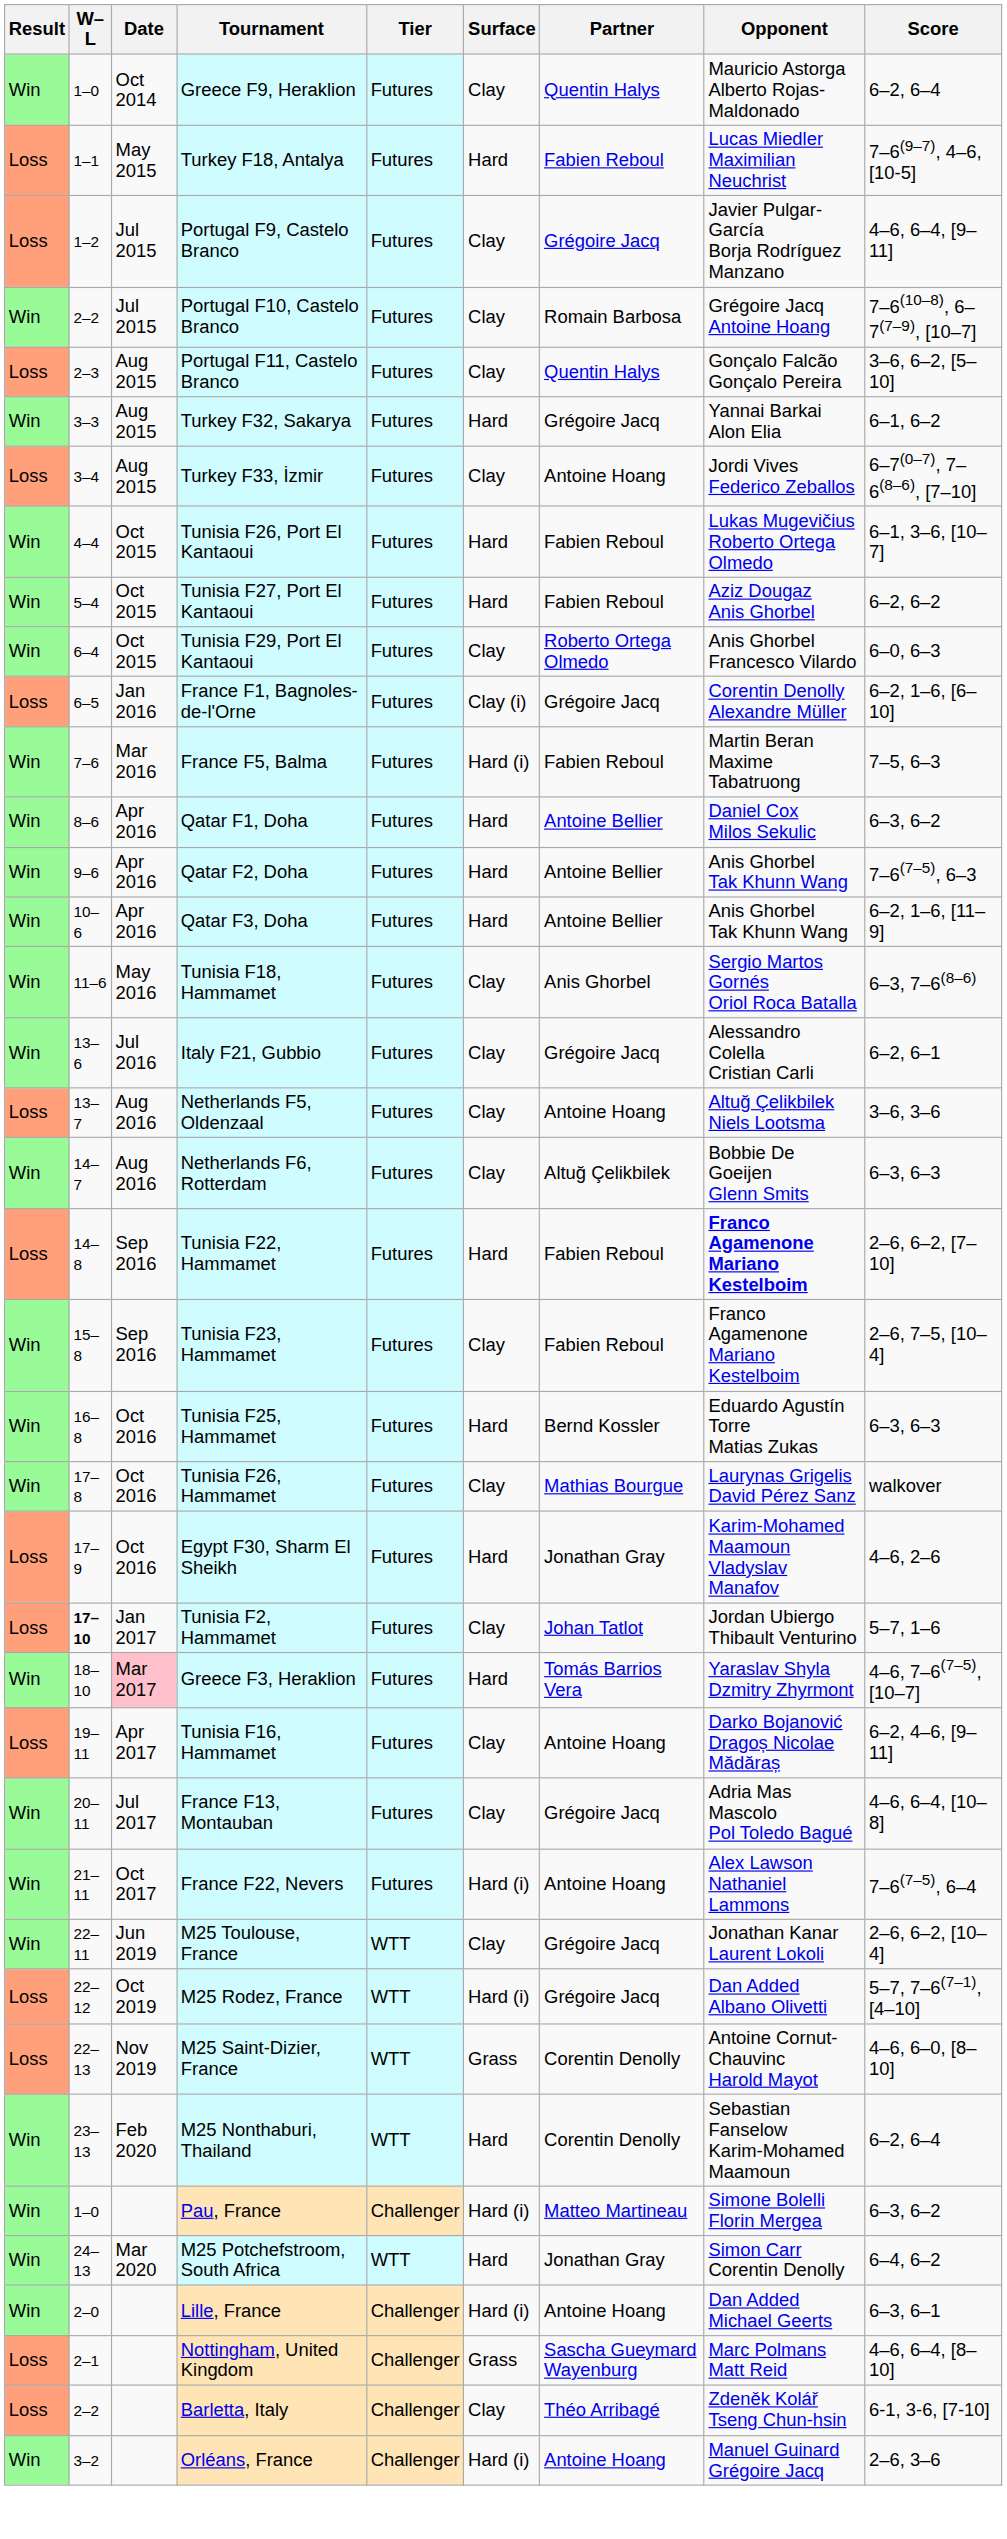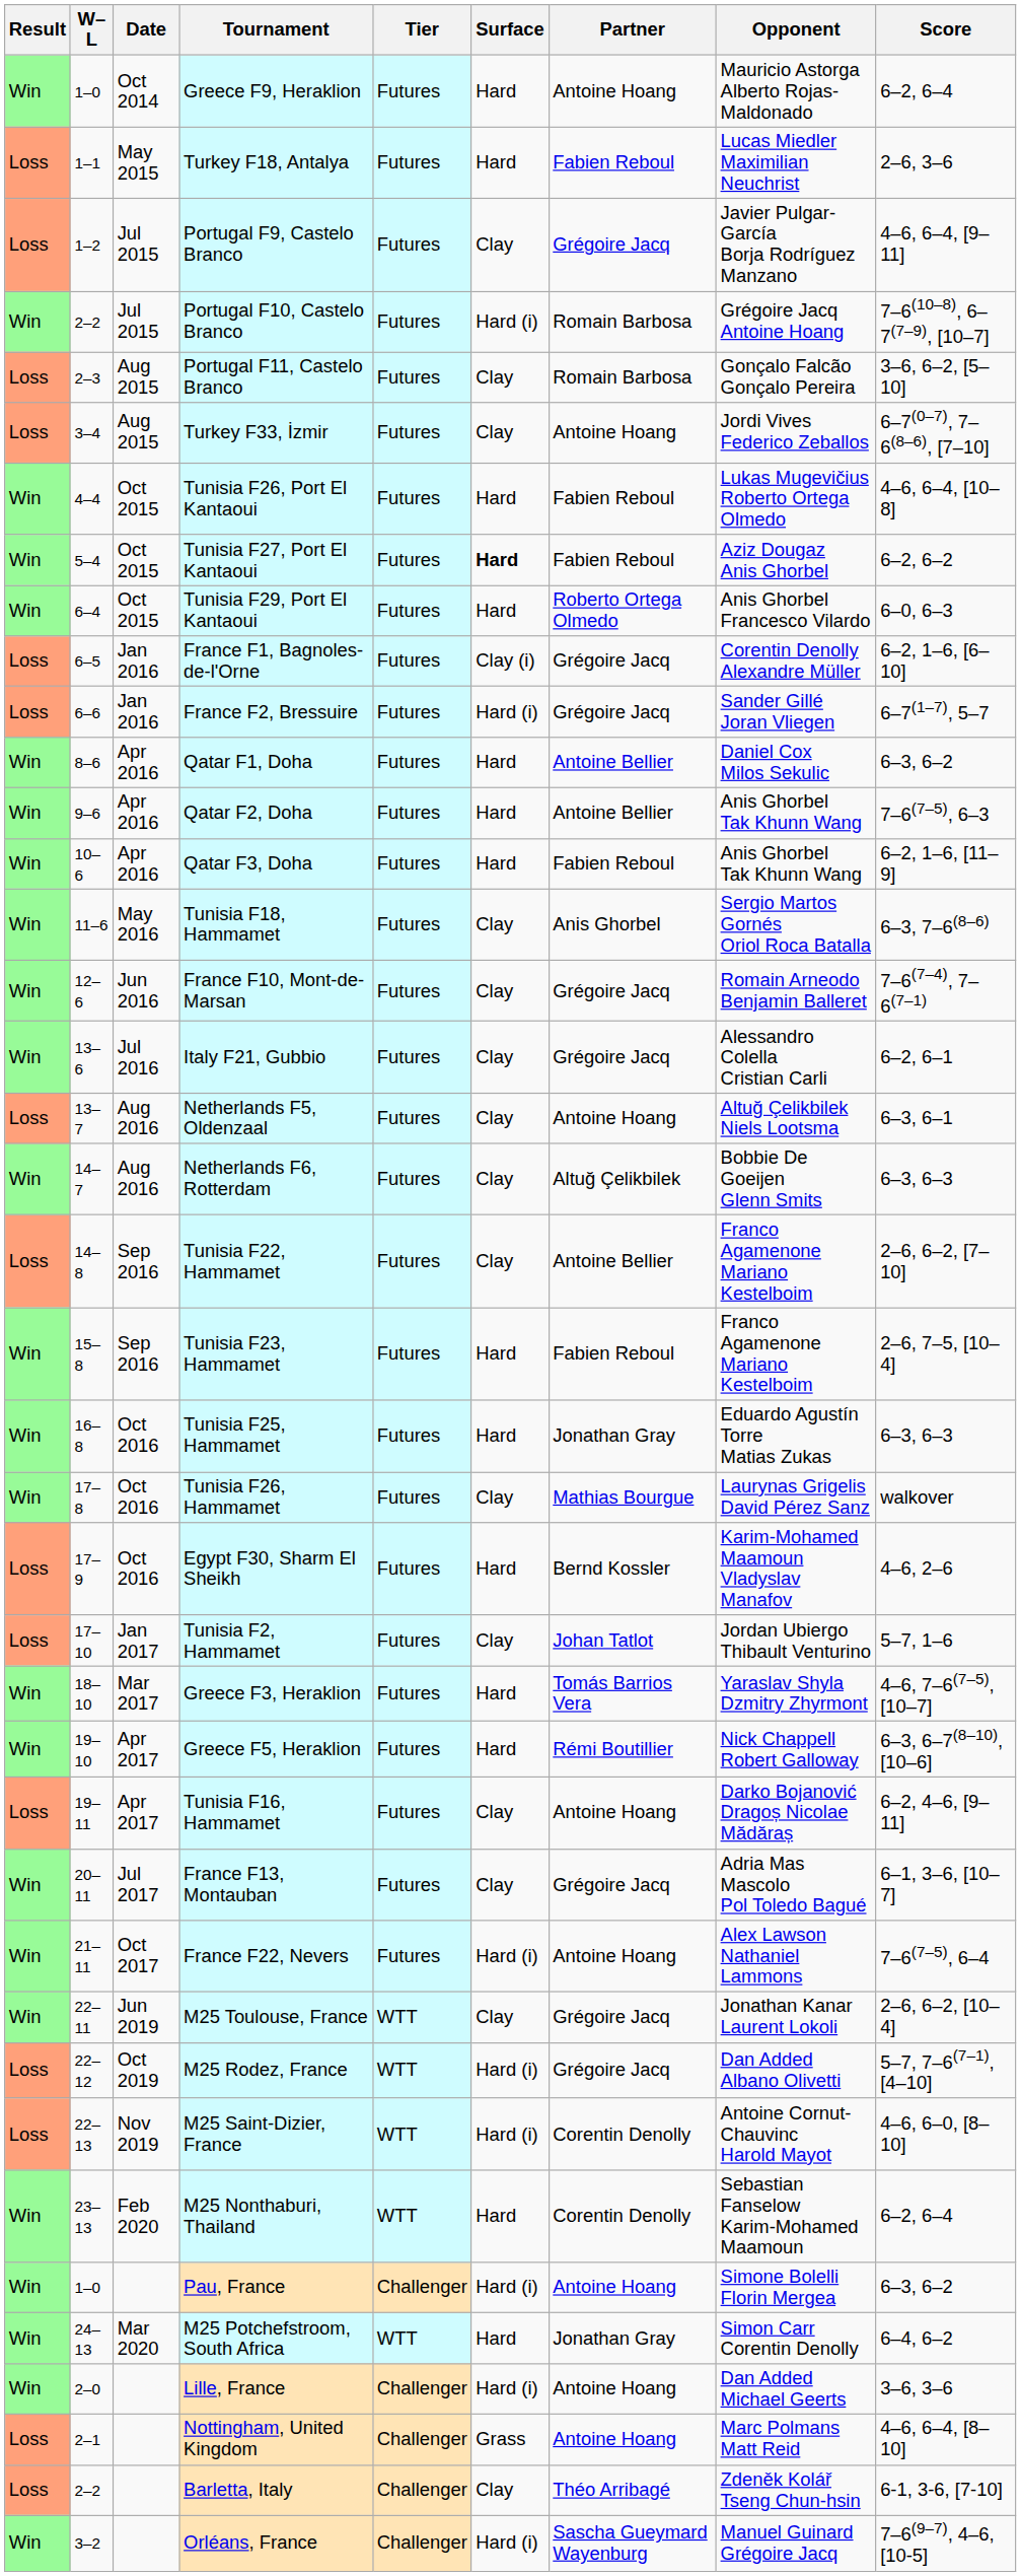Greece F9, Heraklion | Surface: Clay -> Hard
Greece F9, Heraklion | Partner: Quentin Halys -> Antoine Hoang
Turkey F18, Antalya | Score: 7–6(9–7), 4–6, [10-5] -> 2–6, 3–6
Portugal F10, Castelo Branco | Surface: Clay -> Hard (i)
Portugal F11, Castelo Branco | Partner: Quentin Halys -> Romain Barbosa
- row: Win | 3–3 | Aug 2015 | Turkey F32, Sakarya | Futures | Hard | Grégoire Jacq | Yannai Barkai Alon Elia | 6–1, 6–2
Tunisia F26, Port El Kantaoui | Score: 6–1, 3–6, [10–7] -> 4–6, 6–4, [10–8]
Tunisia F27, Port El Kantaoui | Surface: normal -> bold
Tunisia F29, Port El Kantaoui | Surface: Clay -> Hard
+ row: Loss | 6–6 | Jan 2016 | France F2, Bressuire | Futures | Hard (i) | Grégoire Jacq | Sander Gillé Joran Vliegen | 6–7(1–7), 5–7
- row: Win | 7–6 | Mar 2016 | France F5, Balma | Futures | Hard (i) | Fabien Reboul | Martin Beran Maxime Tabatruong | 7–5, 6–3
Qatar F3, Doha | Partner: Antoine Bellier -> Fabien Reboul
+ row: Win | 12–6 | Jun 2016 | France F10, Mont-de-Marsan | Futures | Clay | Grégoire Jacq | Romain Arneodo Benjamin Balleret | 7–6(7–4), 7–6(7–1)
Netherlands F5, Oldenzaal | Score: 3–6, 3–6 -> 6–3, 6–1
Tunisia F22, Hammamet | Surface: Hard -> Clay
Tunisia F22, Hammamet | Partner: Fabien Reboul -> Antoine Bellier
Tunisia F22, Hammamet | Opponent: bold -> normal
Tunisia F23, Hammamet | Surface: Clay -> Hard
Tunisia F25, Hammamet | Partner: Bernd Kossler -> Jonathan Gray
Egypt F30, Sharm El Sheikh | Partner: Jonathan Gray -> Bernd Kossler
Tunisia F2, Hammamet | W–L: bold -> normal
Greece F3, Heraklion | Date: pink background -> no background
+ row: Win | 19–10 | Apr 2017 | Greece F5, Heraklion | Futures | Hard | Rémi Boutillier | Nick Chappell Robert Galloway | 6–3, 6–7(8–10), [10–6]
France F13, Montauban | Score: 4–6, 6–4, [10–8] -> 6–1, 3–6, [10–7]
M25 Saint-Dizier, France | Surface: Grass -> Hard (i)
Pau, France | Partner: Matteo Martineau -> Antoine Hoang
Lille, France | Score: 6–3, 6–1 -> 3–6, 3–6
Nottingham, United Kingdom | Partner: Sascha Gueymard Wayenburg -> Antoine Hoang
Orléans, France | Partner: Antoine Hoang -> Sascha Gueymard Wayenburg
Orléans, France | Score: 2–6, 3–6 -> 7–6(9–7), 4–6, [10-5]
